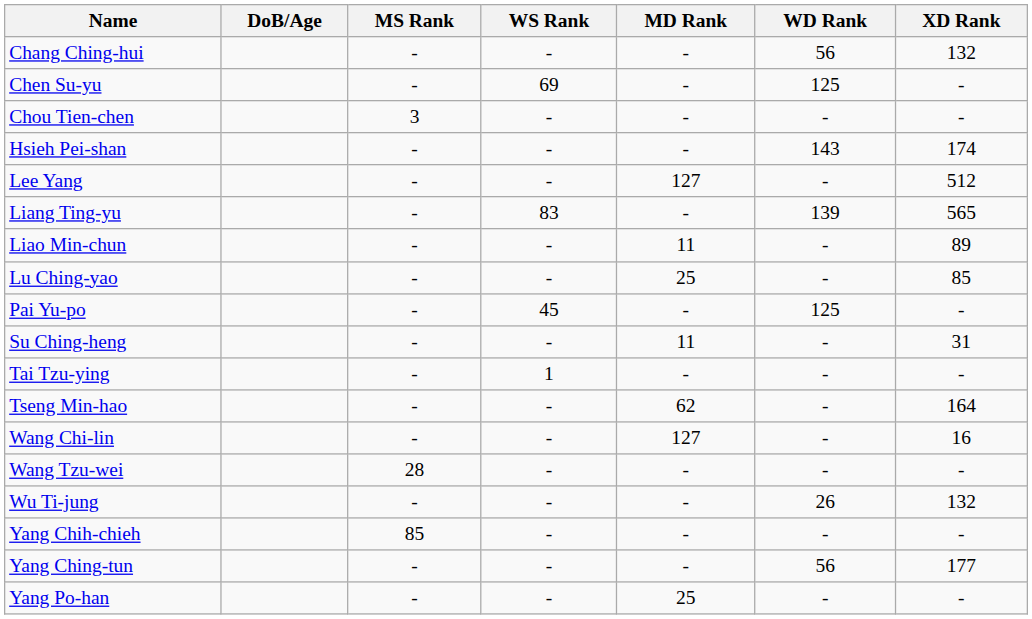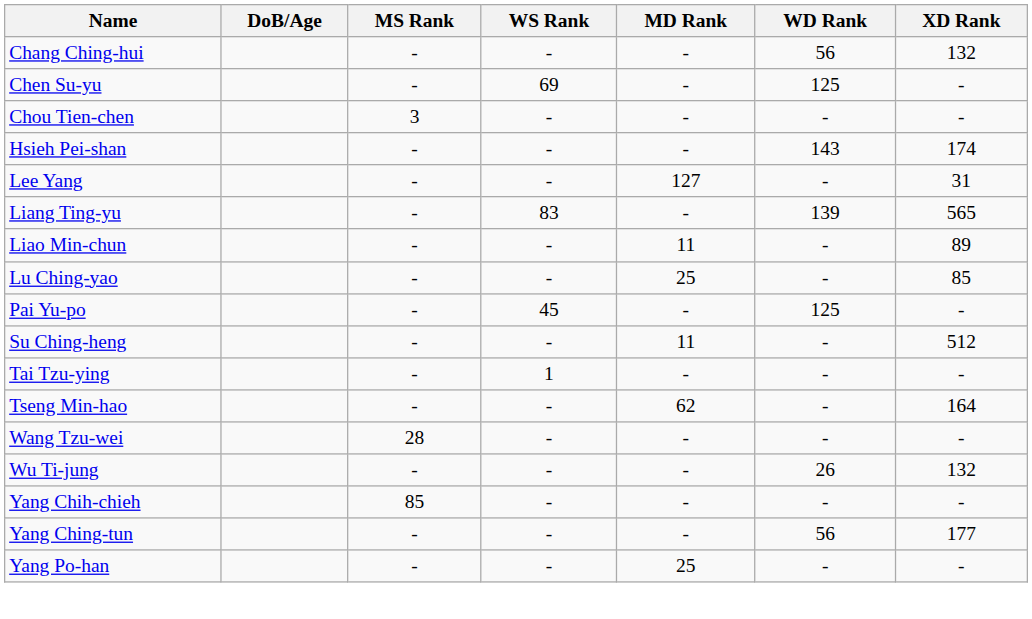Lee Yang | XD Rank: 512 -> 31
Su Ching-heng | XD Rank: 31 -> 512
- row: Wang Chi-lin | - | - | 127 | - | 16
